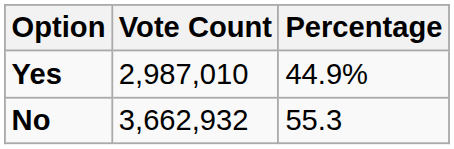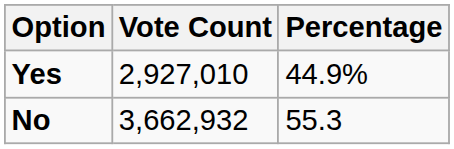Yes | Vote Count: 2,987,010 -> 2,927,010
